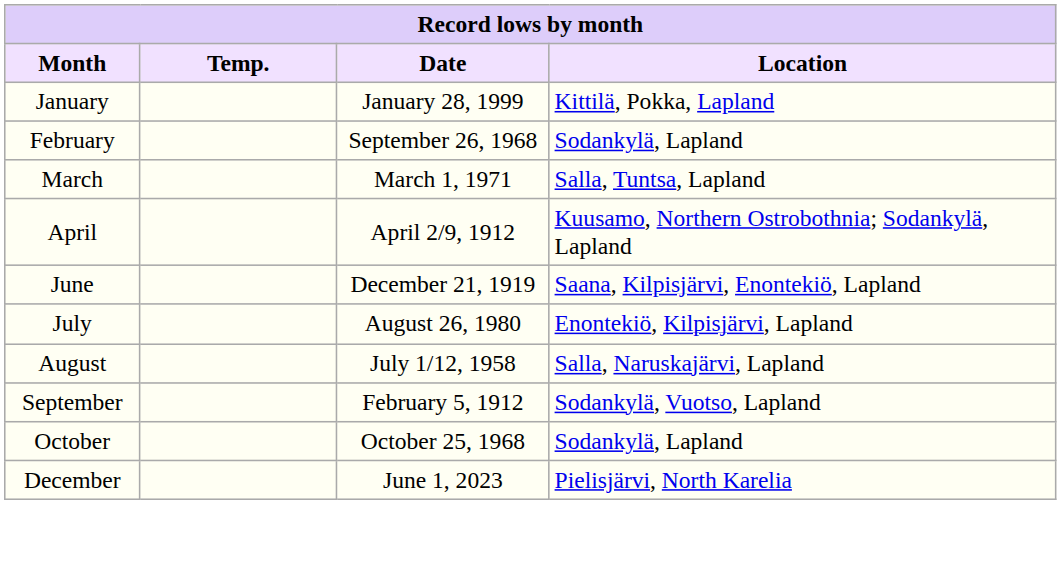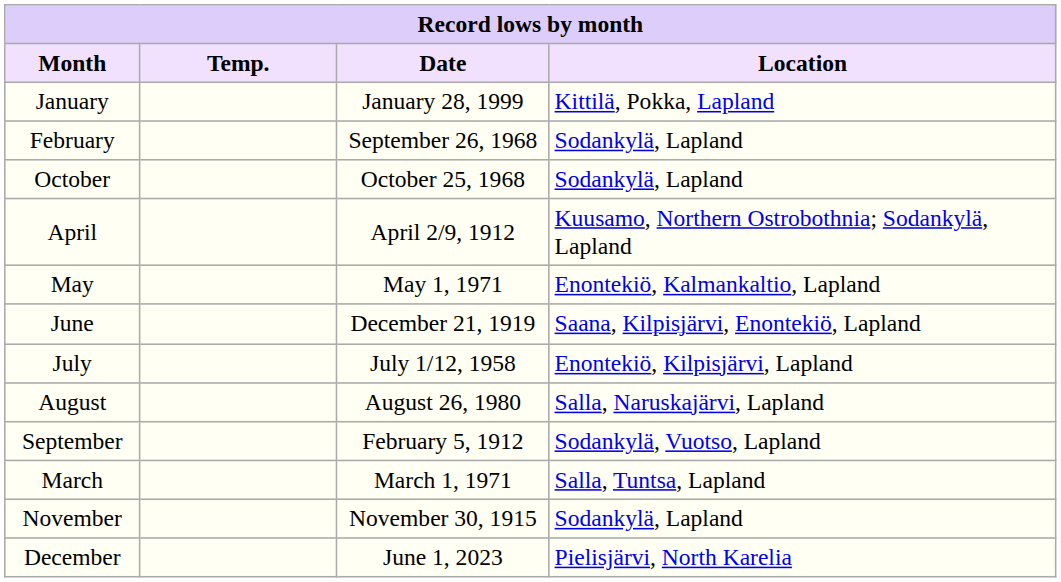rows swapped: March <-> October
+ row: May | May 1, 1971 | Enontekiö, Kalmankaltio, Lapland
July | Date: August 26, 1980 -> July 1/12, 1958
August | Date: July 1/12, 1958 -> August 26, 1980
+ row: November | November 30, 1915 | Sodankylä, Lapland
